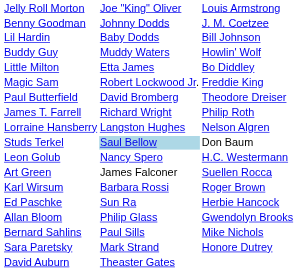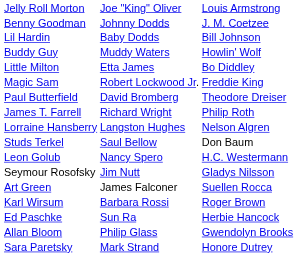Studs Terkel | column 2: lightblue background -> no background
+ row: Seymour Rosofsky | Jim Nutt | Gladys Nilsson
- row: Bernard Sahlins | Paul Sills | Mike Nichols
- row: David Auburn | Theaster Gates
